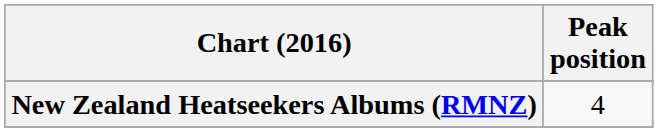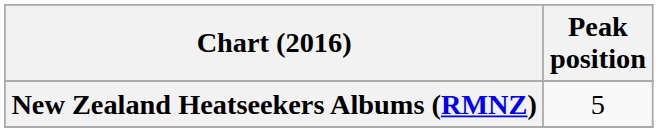New Zealand Heatseekers Albums (RMNZ) | Peak position: 4 -> 5
